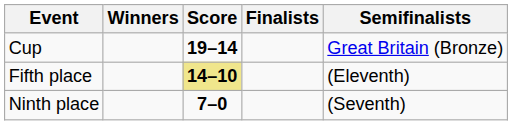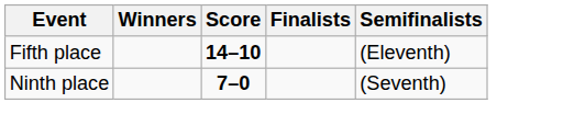- row: Cup | 19–14 | Great Britain (Bronze)
Fifth place | Score: khaki background -> no background
